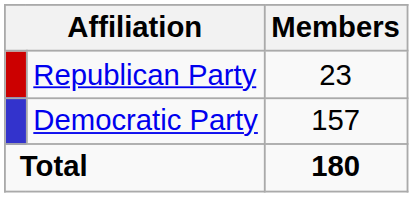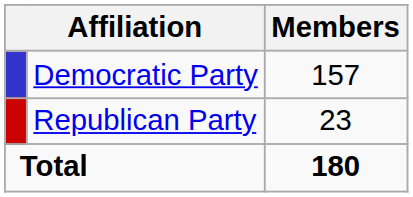rows swapped: Republican Party <-> Democratic Party
